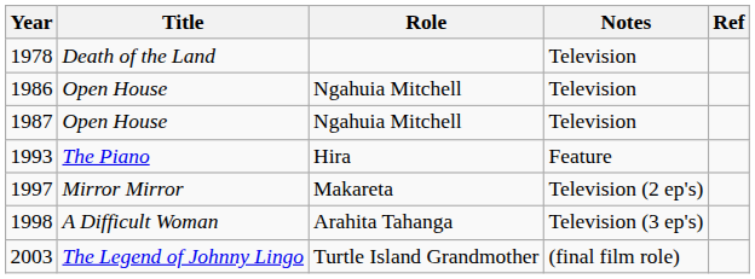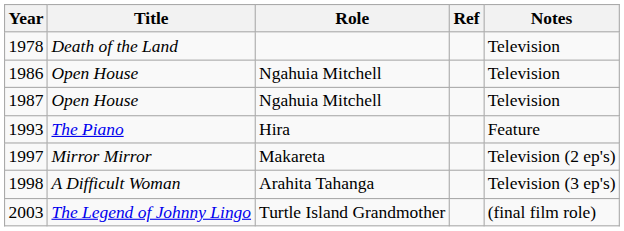columns swapped: Notes <-> Ref
